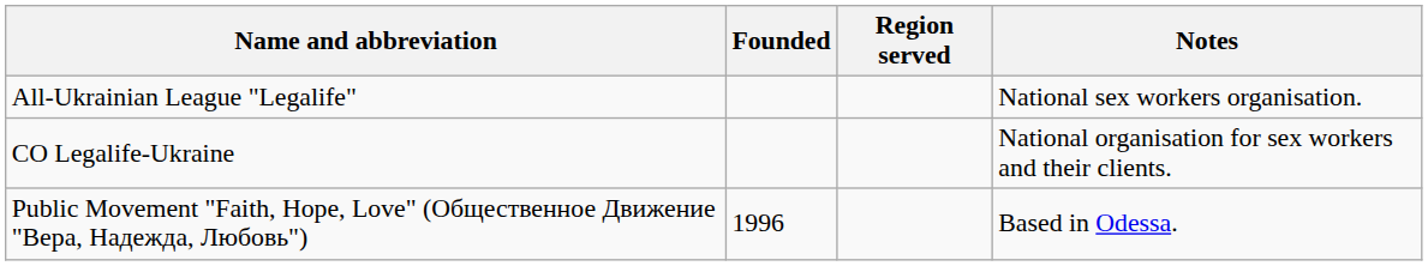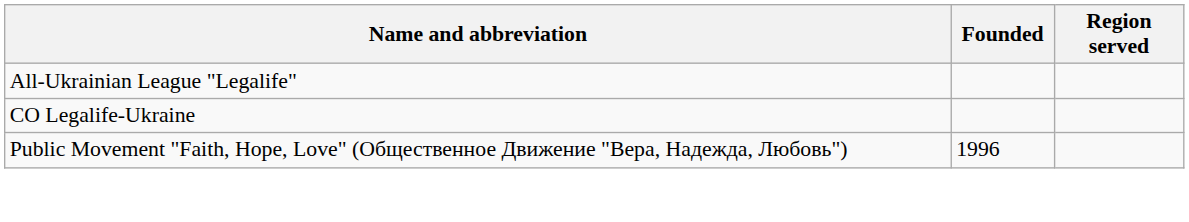- column: Notes | National sex workers organisation. | National organisation for sex workers and their clients. | Based in Odessa.
